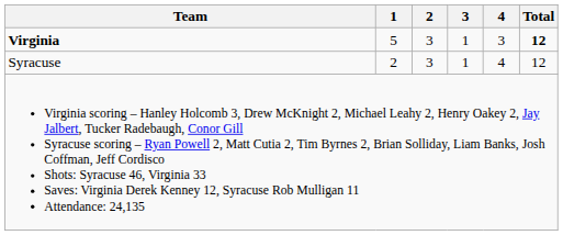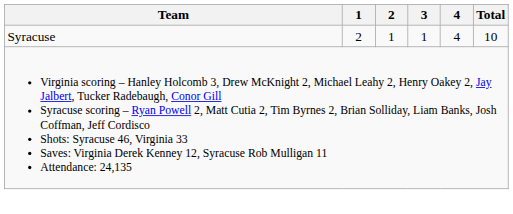- row: Virginia | 5 | 3 | 1 | 3 | 12
Syracuse | 2: 3 -> 1
Syracuse | Total: 12 -> 10
